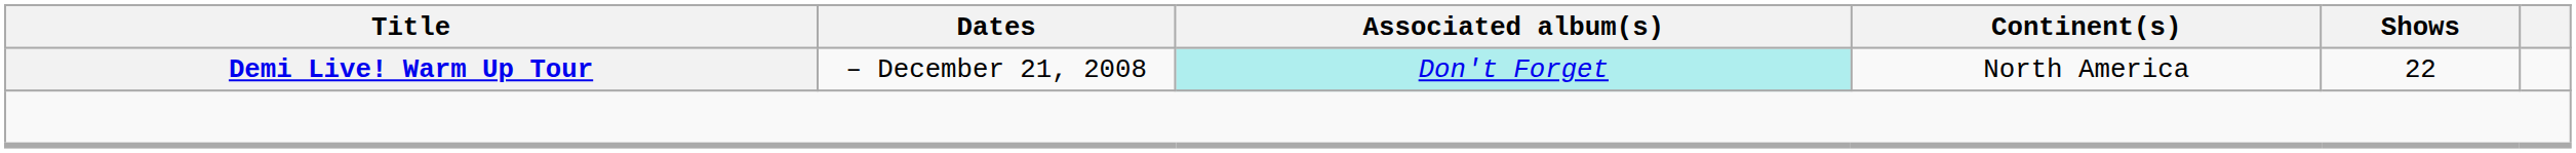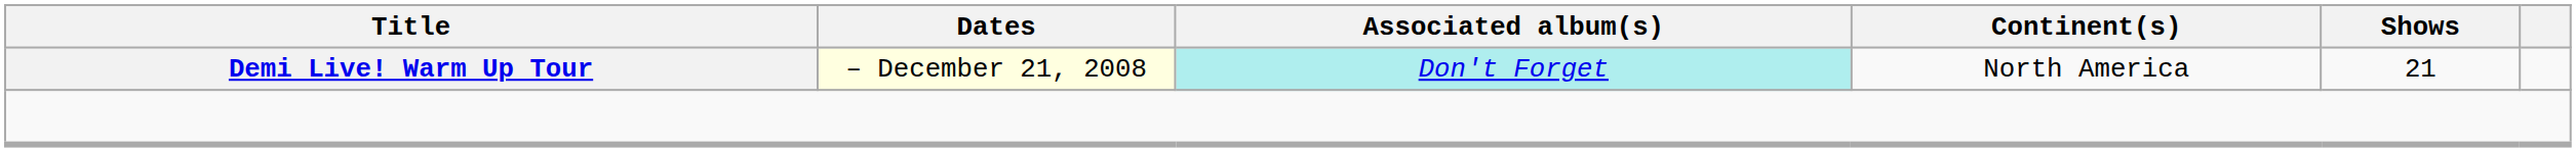Demi Live! Warm Up Tour | Dates: no background -> lightyellow background
Demi Live! Warm Up Tour | Shows: 22 -> 21
